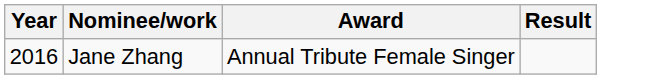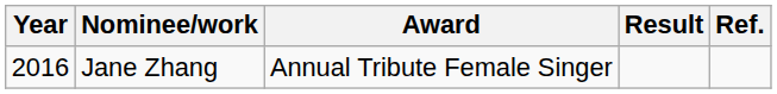+ column: Ref.
